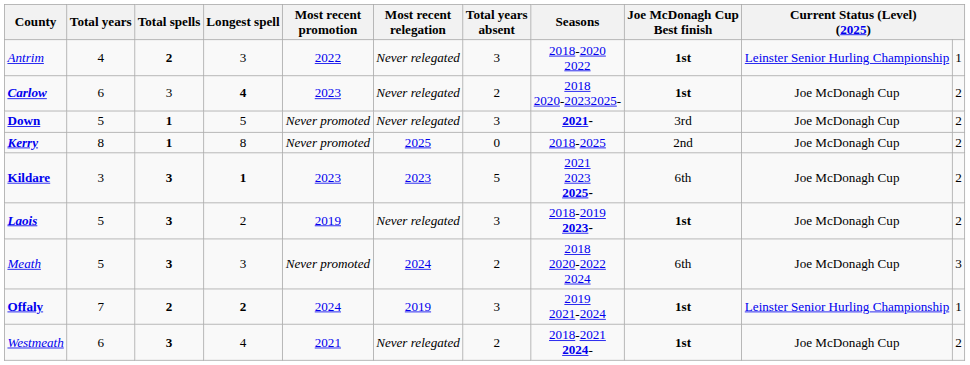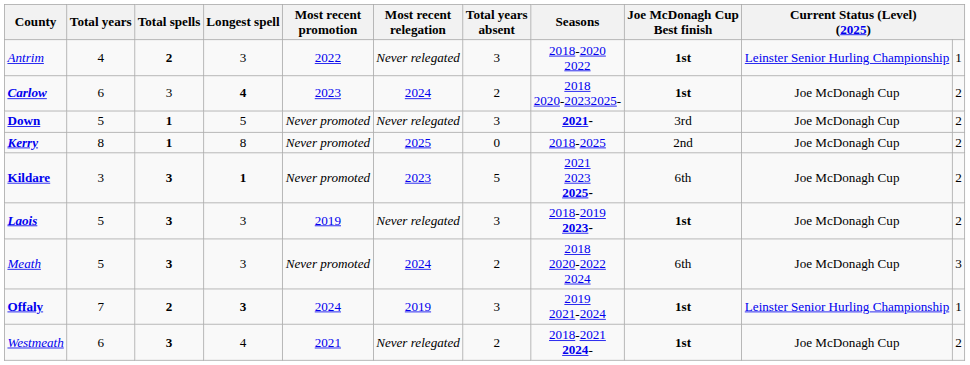Carlow | Most recent relegation: Never relegated -> 2024
Kildare | Most recent promotion: 2023 -> Never promoted
Laois | Longest spell: 2 -> 3
Offaly | Longest spell: 2 -> 3
